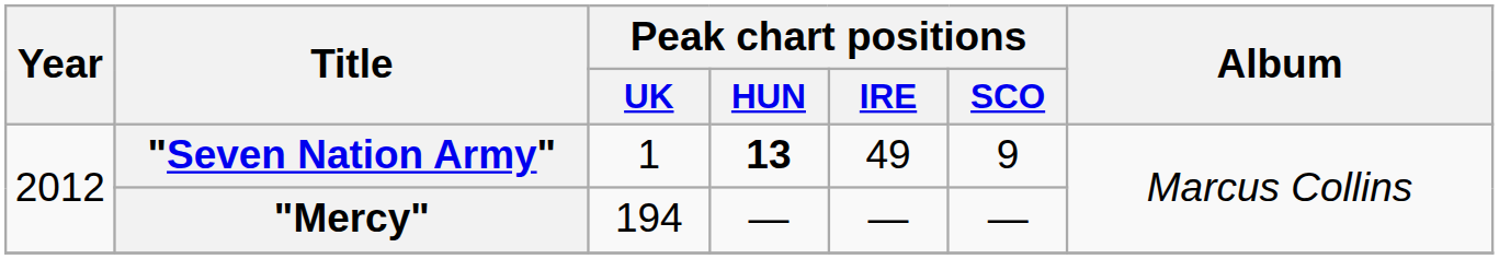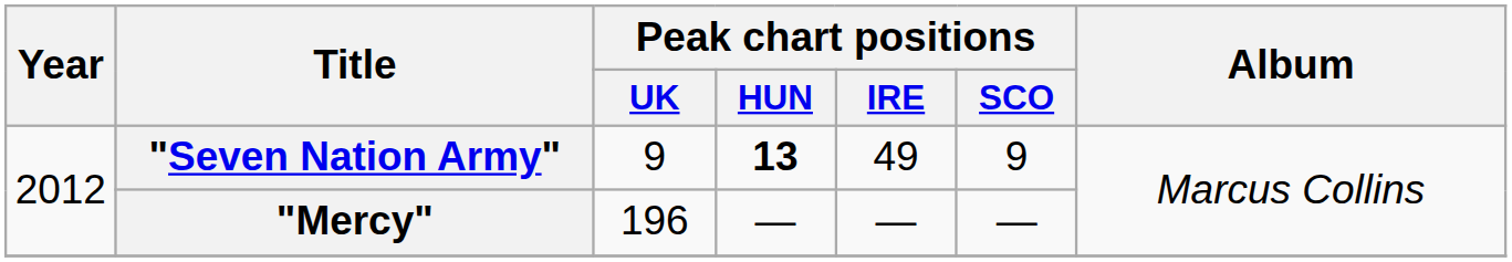"Seven Nation Army" | Peak chart positions / UK: 1 -> 9
"Mercy" | Peak chart positions / UK: 194 -> 196
